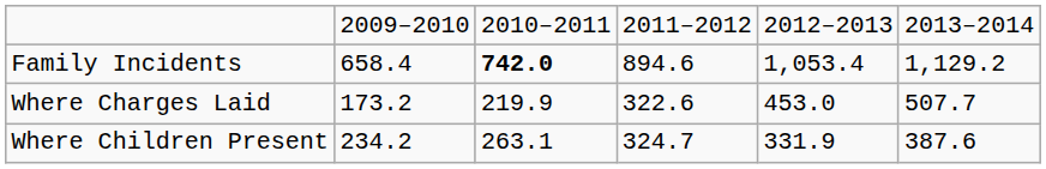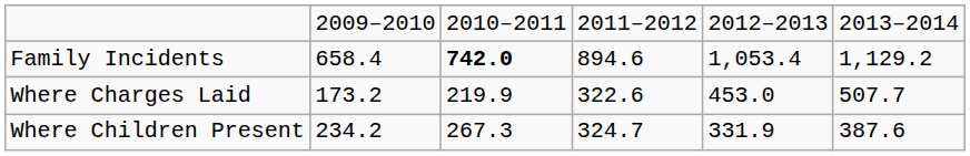Where Children Present | column 3: 263.1 -> 267.3
